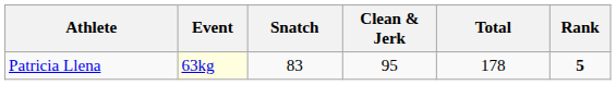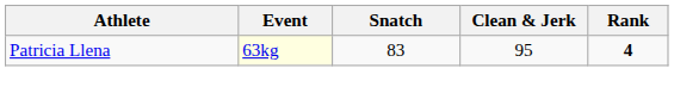- column: Total | 178
Patricia Llena | Rank: 5 -> 4
